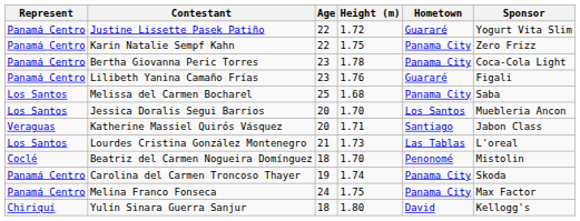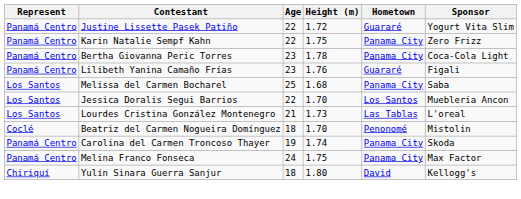Jessica Doralis Segui Barrios | Age: 20 -> 22
- row: Veraguas | Katherine Massiel Quirós Vásquez | 20 | 1.71 | Santiago | Jabon Class
